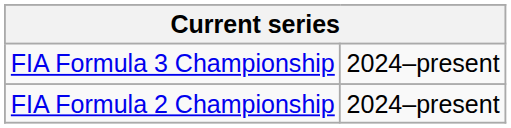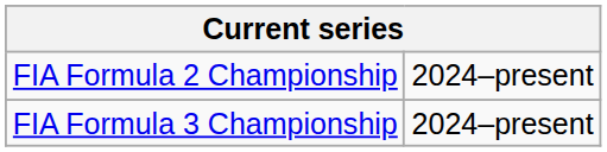rows swapped: FIA Formula 2 Championship <-> FIA Formula 3 Championship
